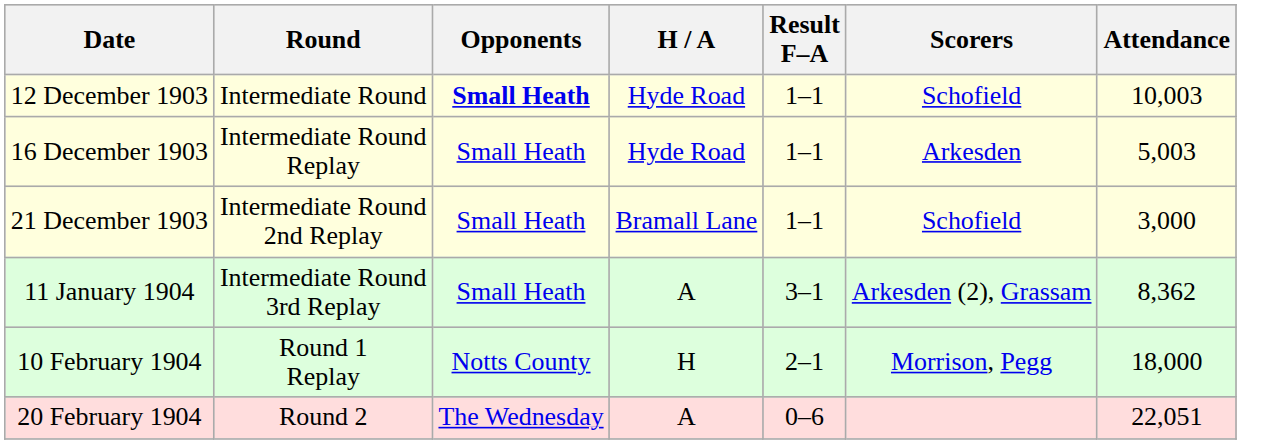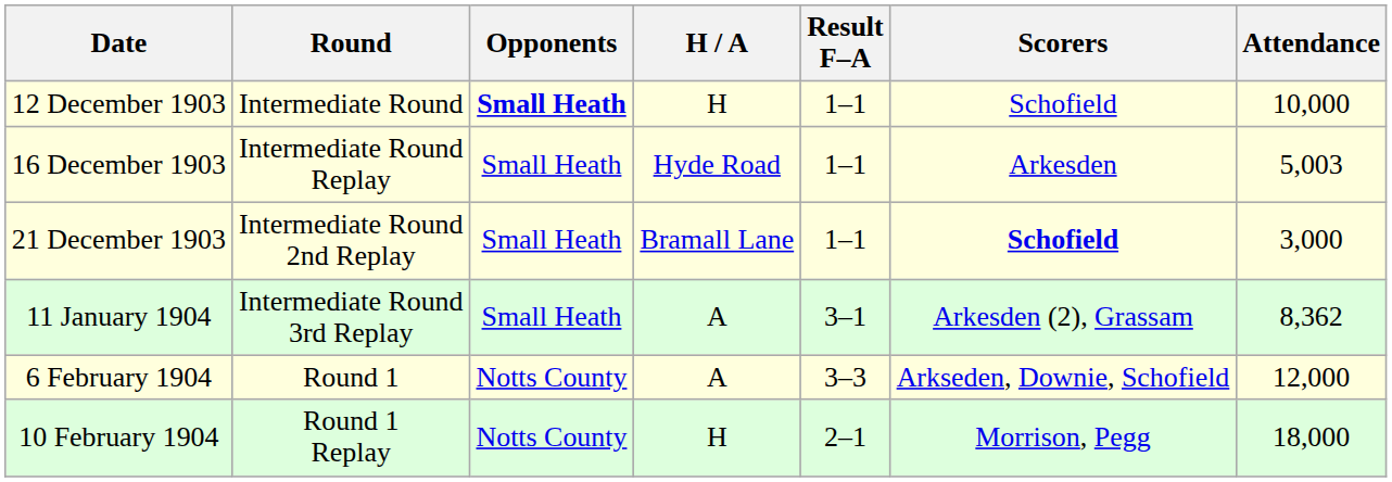12 December 1903 | H / A: Hyde Road -> H
12 December 1903 | Attendance: 10,003 -> 10,000
21 December 1903 | Scorers: normal -> bold
+ row: 6 February 1904 | Round 1 | Notts County | A | 3–3 | Arkseden, Downie, Schofield | 12,000
- row: 20 February 1904 | Round 2 | The Wednesday | A | 0–6 | 22,051
